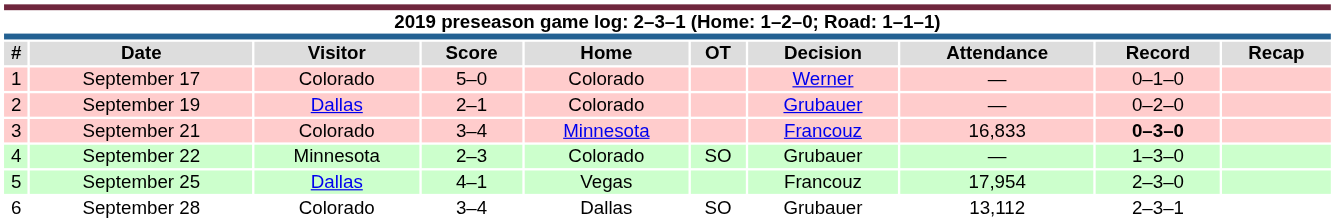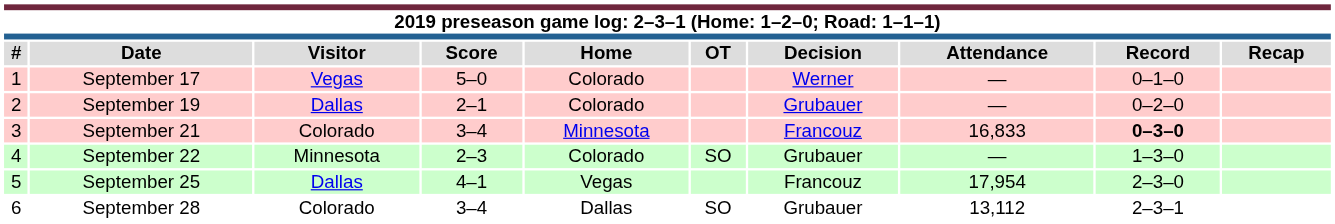September 17 | Visitor: Colorado -> Vegas
